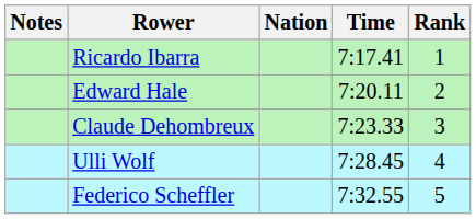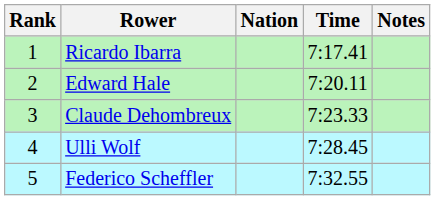columns swapped: Rank <-> Notes
